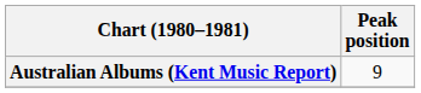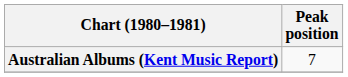Australian Albums (Kent Music Report) | Peak position: 9 -> 7
